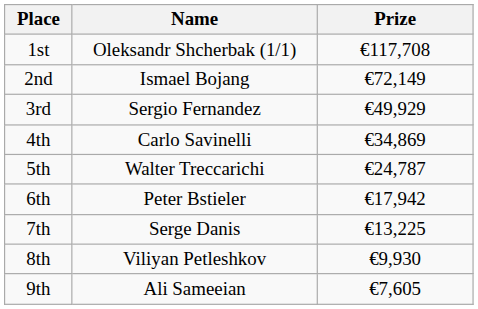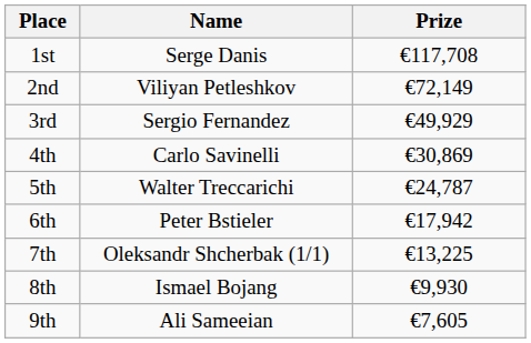1st | Name: Oleksandr Shcherbak (1/1) -> Serge Danis
2nd | Name: Ismael Bojang -> Viliyan Petleshkov
4th | Prize: €34,869 -> €30,869
7th | Name: Serge Danis -> Oleksandr Shcherbak (1/1)
8th | Name: Viliyan Petleshkov -> Ismael Bojang
